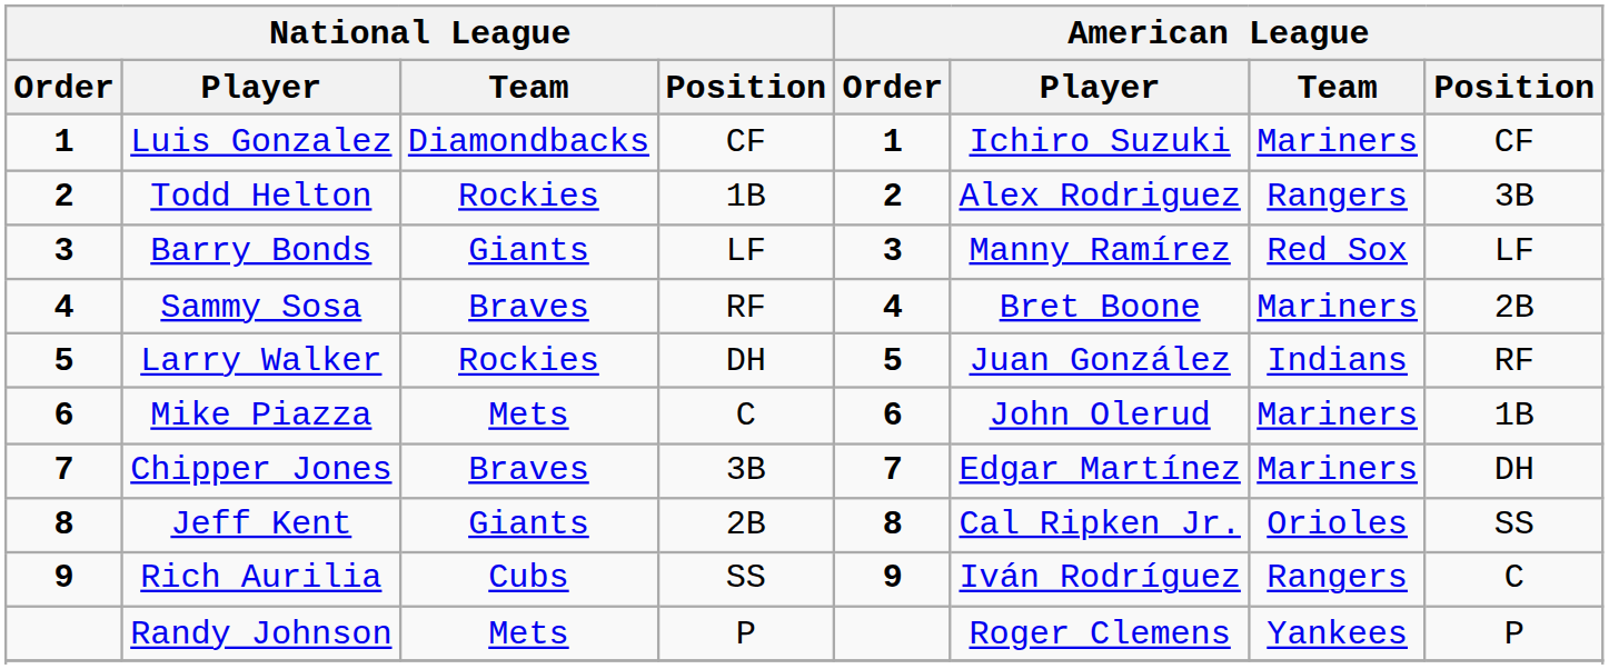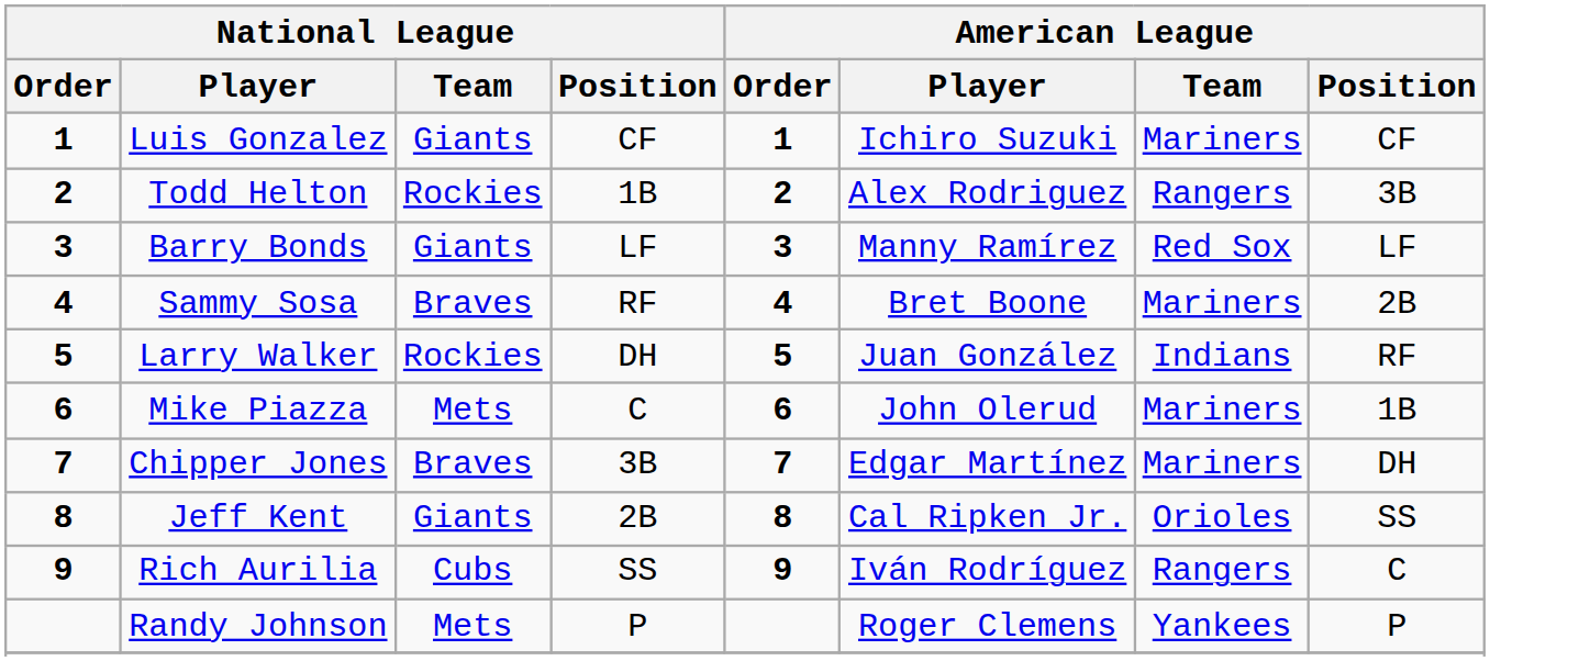Luis Gonzalez | National League / Team: Diamondbacks -> Giants
